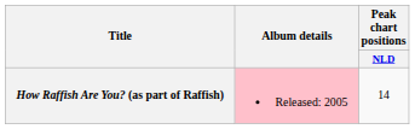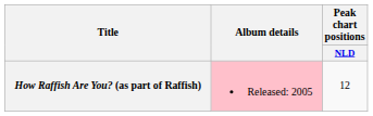How Raffish Are You? (as part of Raffish) | Peak chart positions / NLD: 14 -> 12
